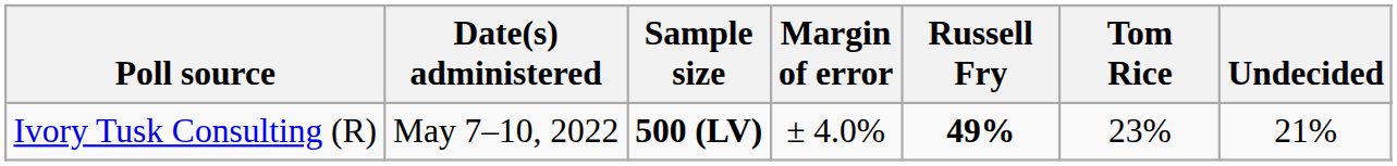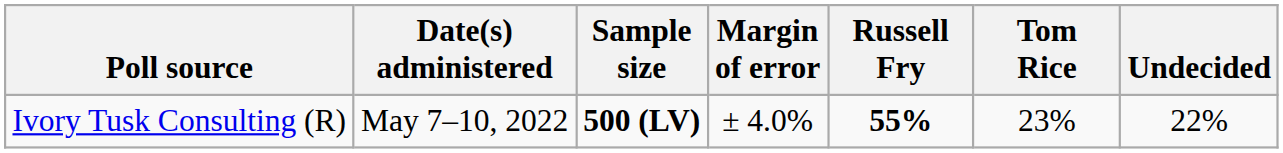Ivory Tusk Consulting (R) | Russell Fry: 49% -> 55%
Ivory Tusk Consulting (R) | Undecided: 21% -> 22%
